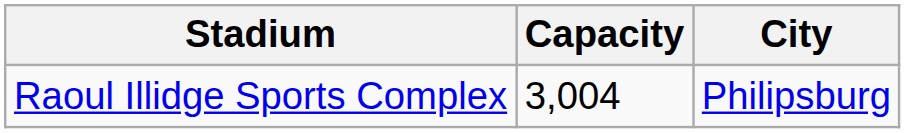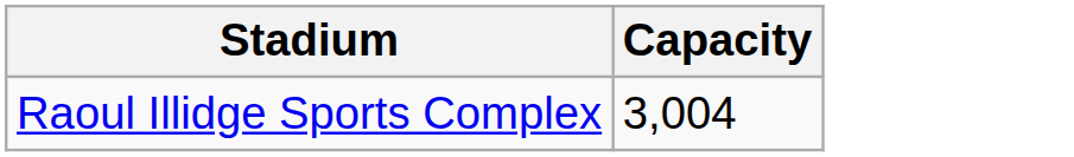- column: City | Philipsburg
